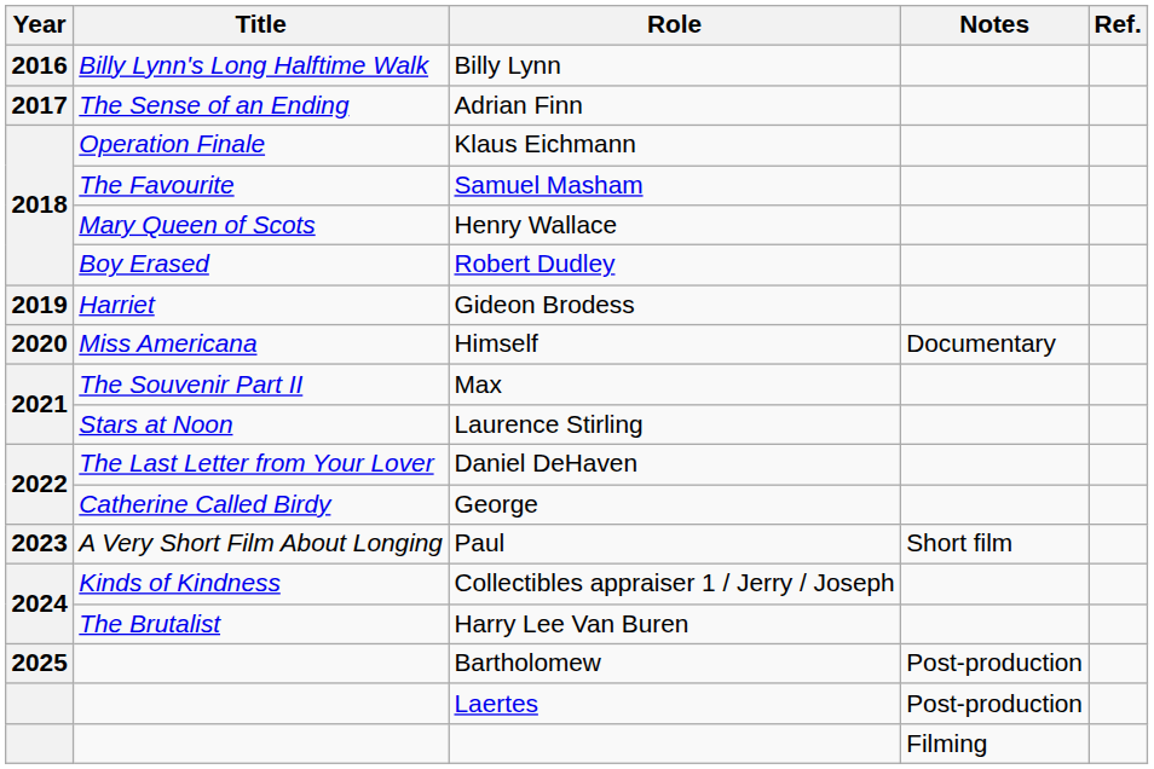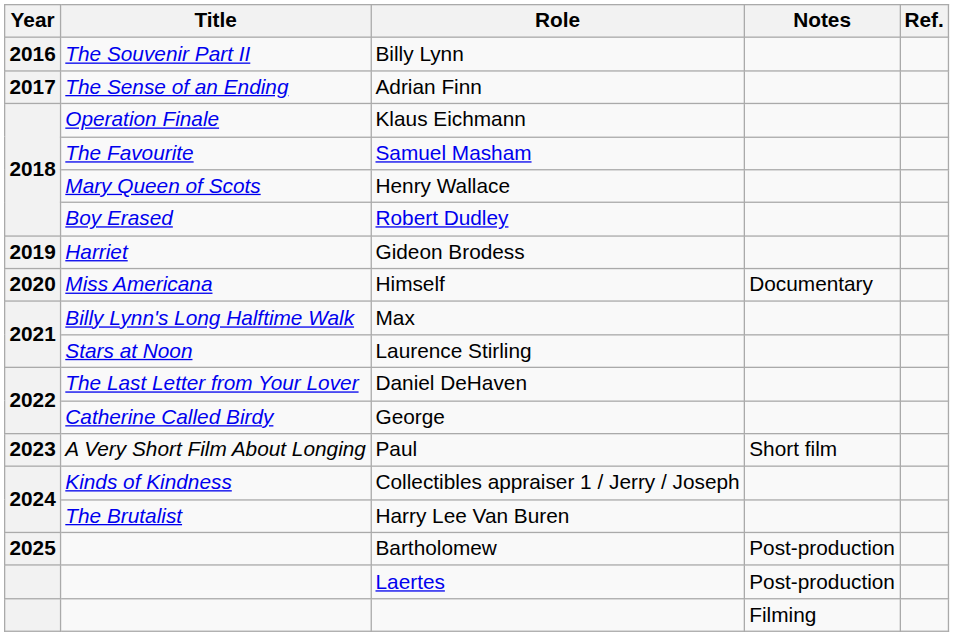Billy Lynn | Title: Billy Lynn's Long Halftime Walk -> The Souvenir Part II
Max | Title: The Souvenir Part II -> Billy Lynn's Long Halftime Walk
